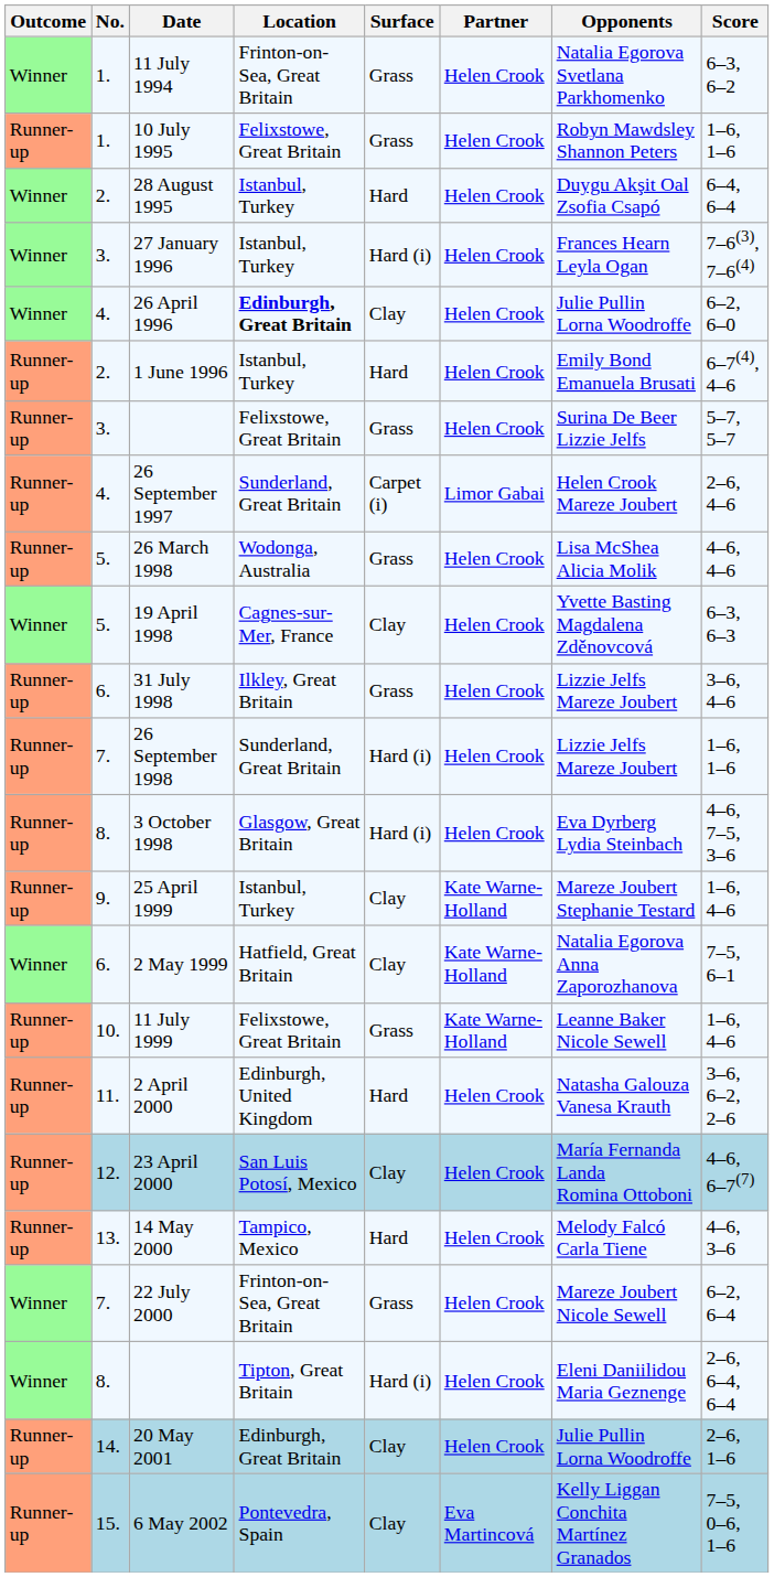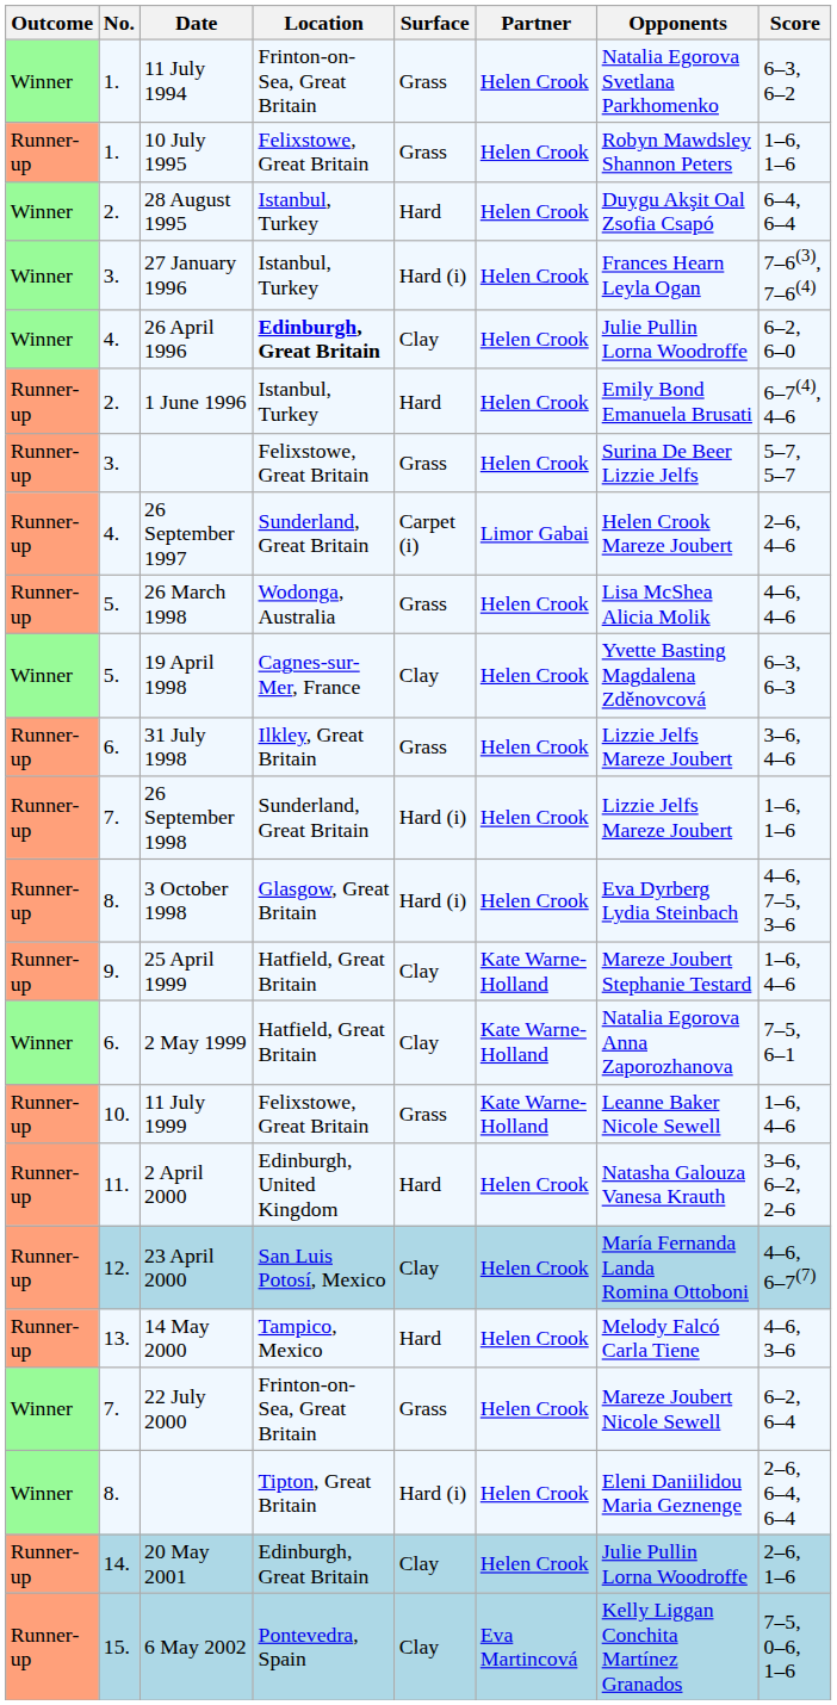25 April 1999 | Location: Istanbul, Turkey -> Hatfield, Great Britain
